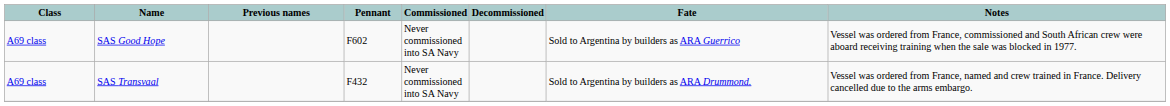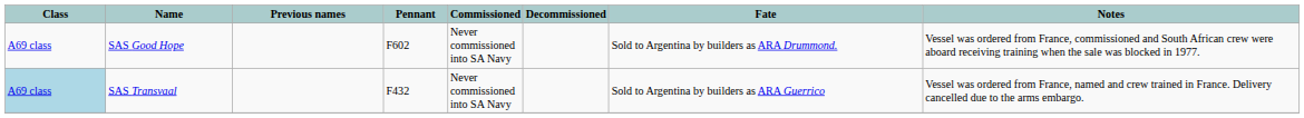SAS Good Hope | Fate: Sold to Argentina by builders as ARA Guerrico -> Sold to Argentina by builders as ARA Drummond.
SAS Transvaal | Class: no background -> lightblue background
SAS Transvaal | Fate: Sold to Argentina by builders as ARA Drummond. -> Sold to Argentina by builders as ARA Guerrico
